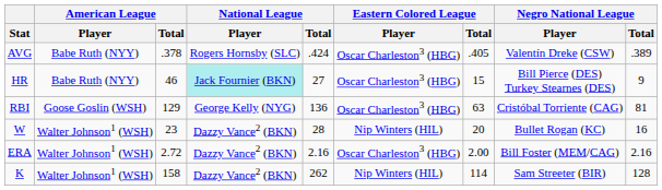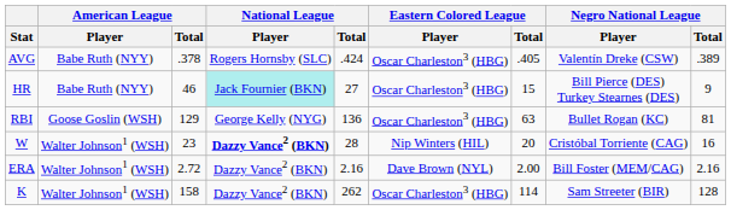RBI | Negro National League / Player: Cristóbal Torriente (CAG) -> Bullet Rogan (KC)
W | National League / Player: normal -> bold
W | Negro National League / Player: Bullet Rogan (KC) -> Cristóbal Torriente (CAG)
ERA | Eastern Colored League / Player: Oscar Charleston3 (HBG) -> Dave Brown (NYL)
K | Eastern Colored League / Player: Nip Winters (HIL) -> Oscar Charleston3 (HBG)
